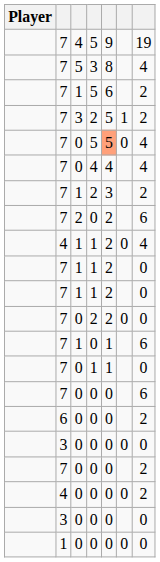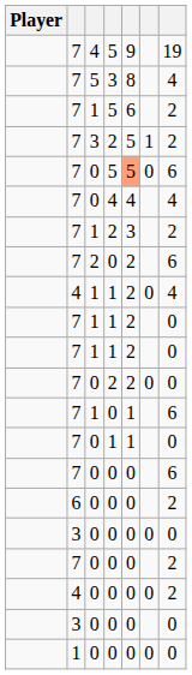0 / 5 | column 7: 4 -> 6
